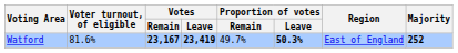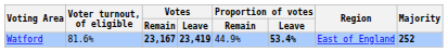Watford | Proportion of votes / Remain: 49.7% -> 44.9%
Watford | Proportion of votes / Leave: 50.3% -> 53.4%
